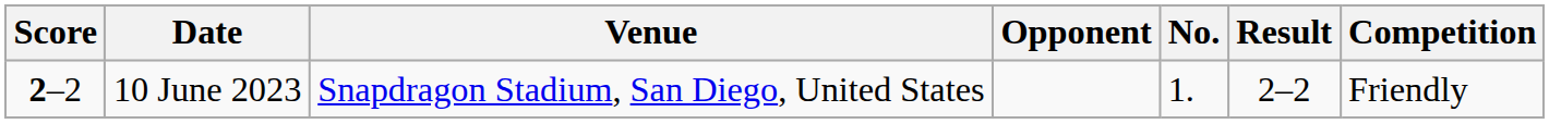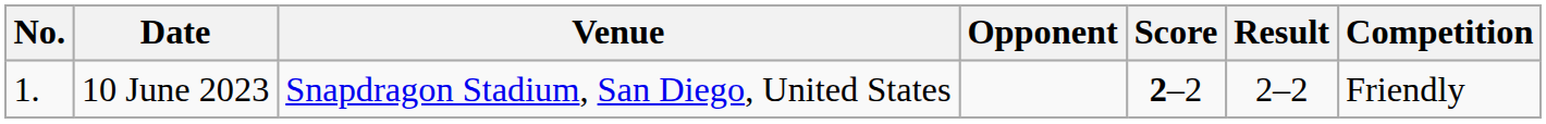columns swapped: No. <-> Score
